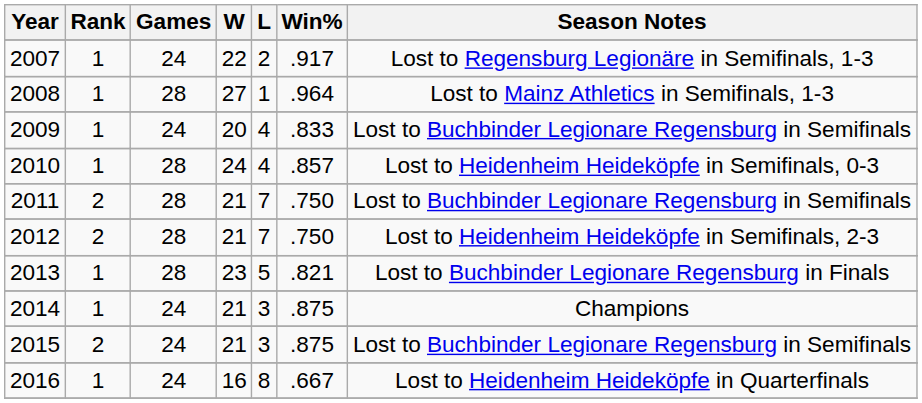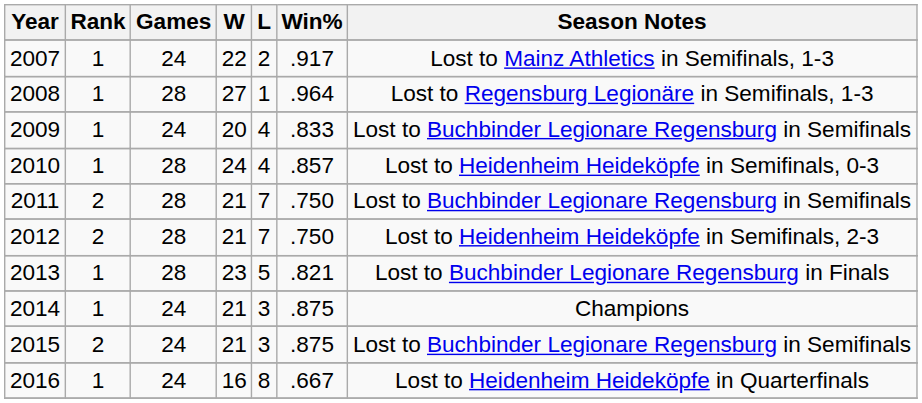2007 | Season Notes: Lost to Regensburg Legionäre in Semifinals, 1-3 -> Lost to Mainz Athletics in Semifinals, 1-3
2008 | Season Notes: Lost to Mainz Athletics in Semifinals, 1-3 -> Lost to Regensburg Legionäre in Semifinals, 1-3
